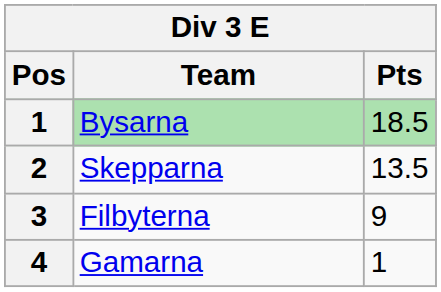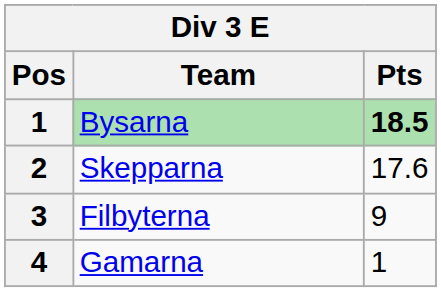Bysarna | Pts: normal -> bold
Skepparna | Pts: 13.5 -> 17.6
